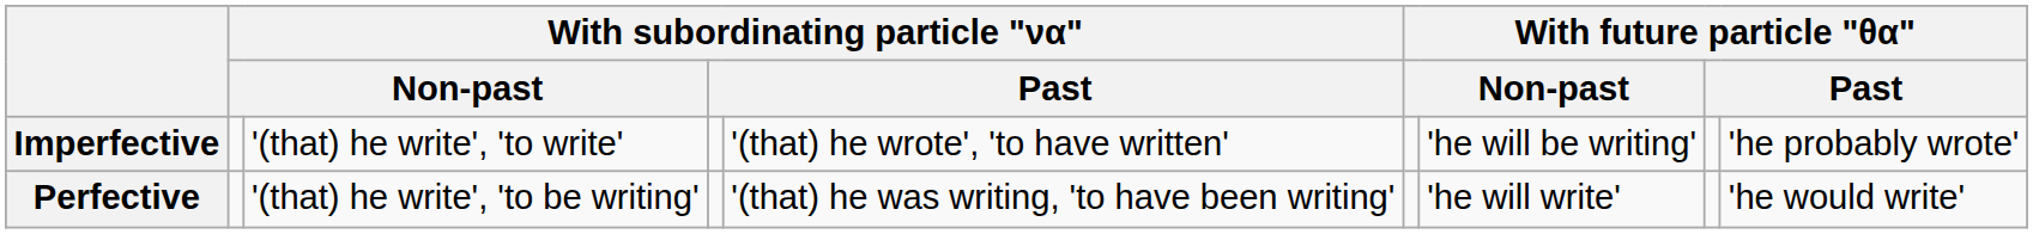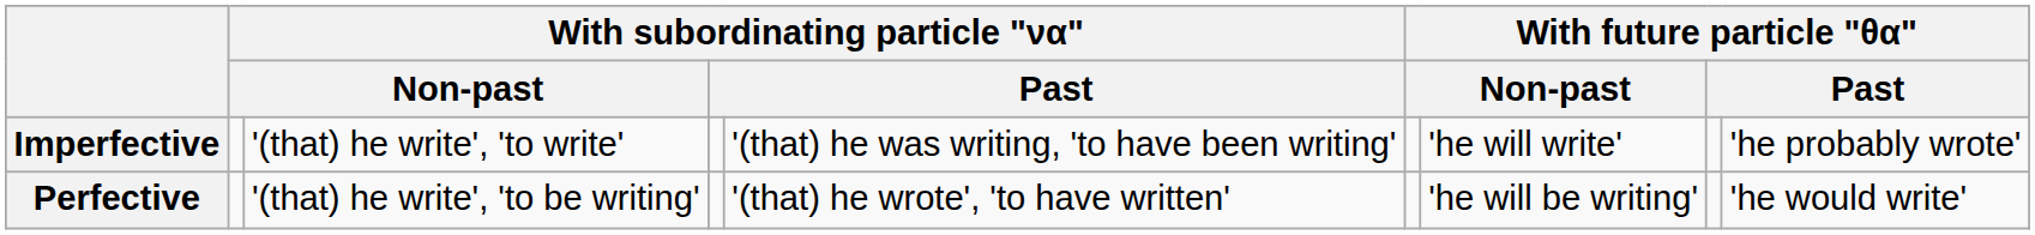Imperfective | column 5: '(that) he wrote', 'to have written' -> '(that) he was writing, 'to have been writing'
Imperfective | column 7: 'he will be writing' -> 'he will write'
Perfective | column 5: '(that) he was writing, 'to have been writing' -> '(that) he wrote', 'to have written'
Perfective | column 7: 'he will write' -> 'he will be writing'
